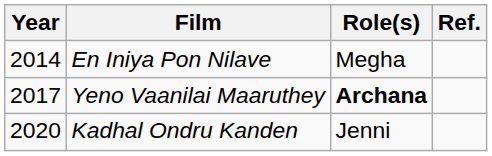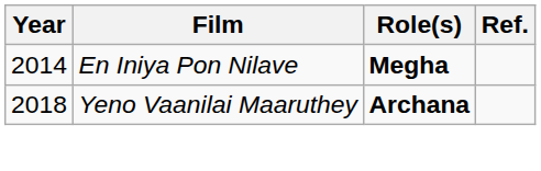En Iniya Pon Nilave | Role(s): normal -> bold
Yeno Vaanilai Maaruthey | Year: 2017 -> 2018
- row: 2020 | Kadhal Ondru Kanden | Jenni
